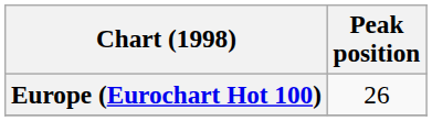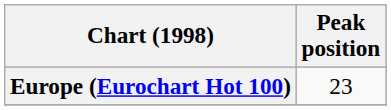Europe (Eurochart Hot 100) | Peak position: 26 -> 23
